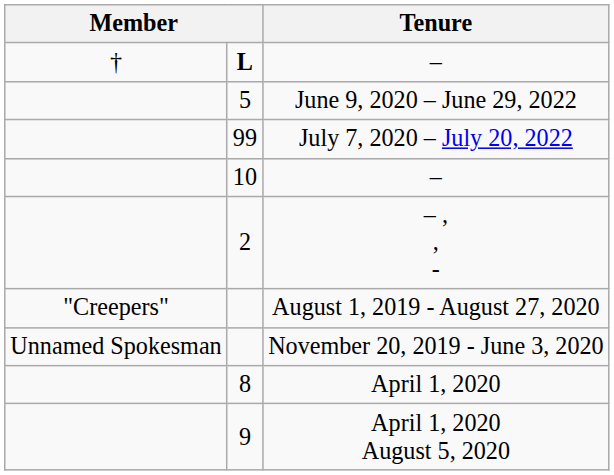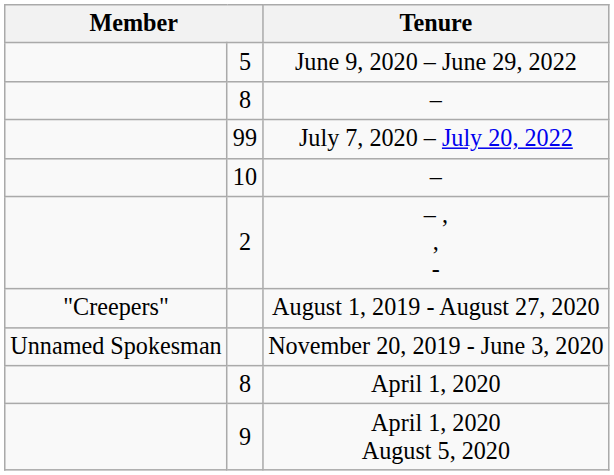- row: † | L | –
+ row: 8 | –
